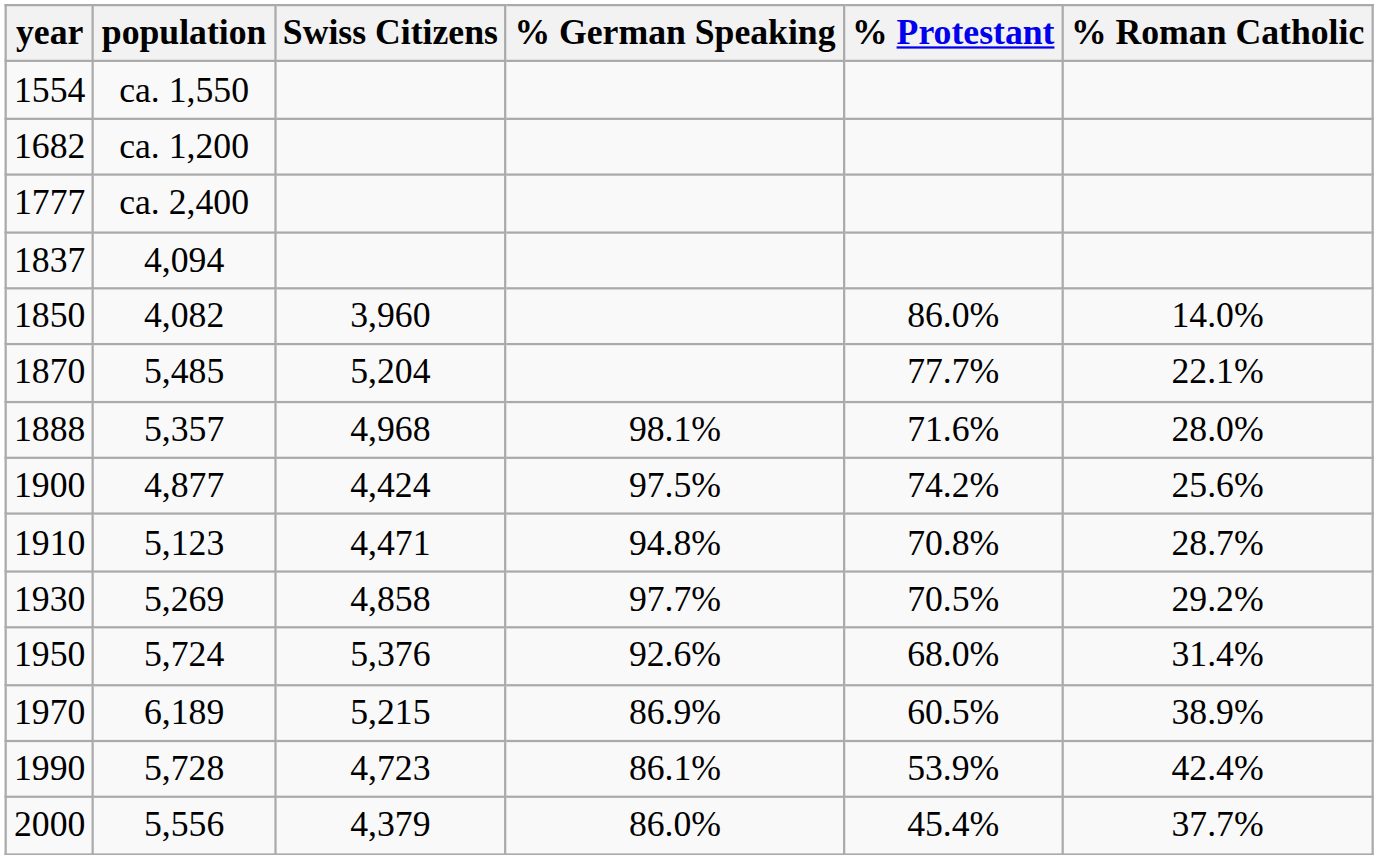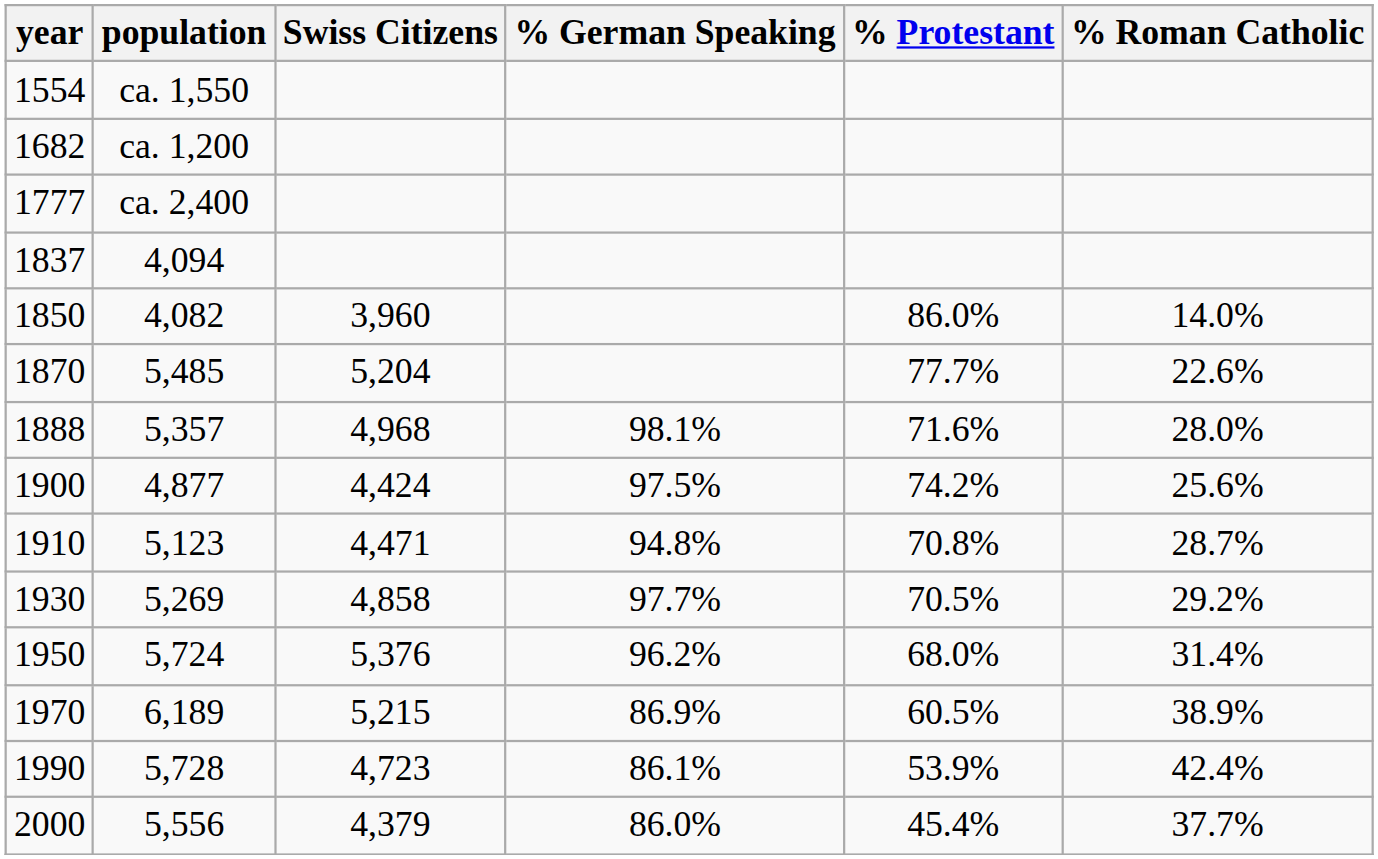1870 | % Roman Catholic: 22.1% -> 22.6%
1950 | % German Speaking: 92.6% -> 96.2%
